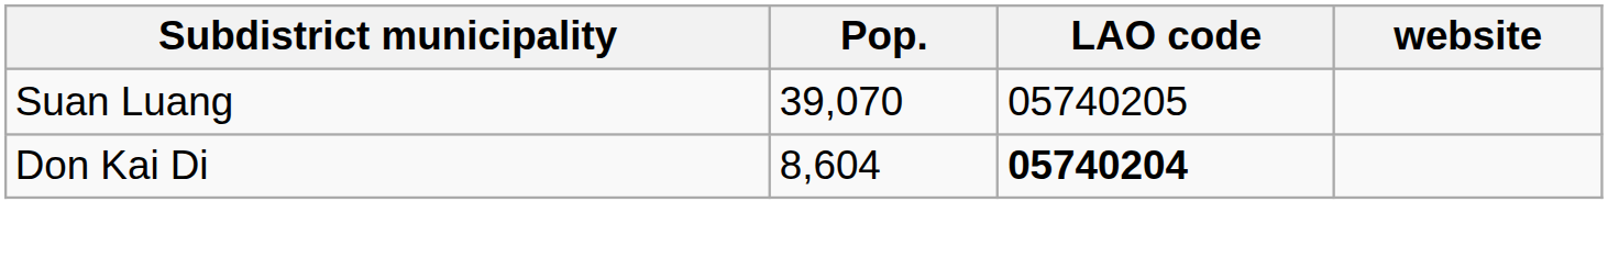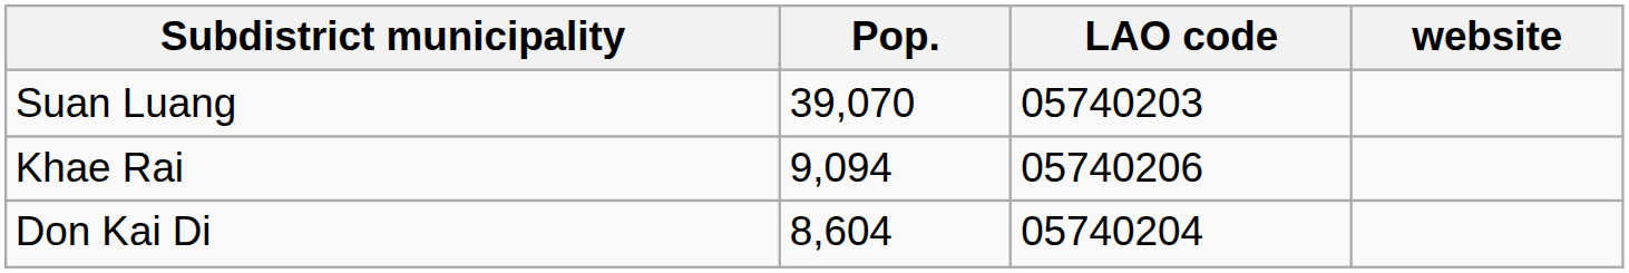Suan Luang | LAO code: 05740205 -> 05740203
+ row: Khae Rai | 9,094 | 05740206
Don Kai Di | LAO code: bold -> normal
